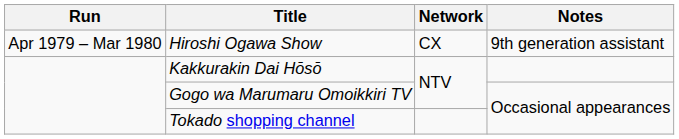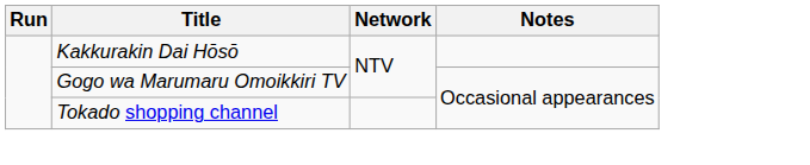- row: Apr 1979 – Mar 1980 | Hiroshi Ogawa Show | CX | 9th generation assistant
